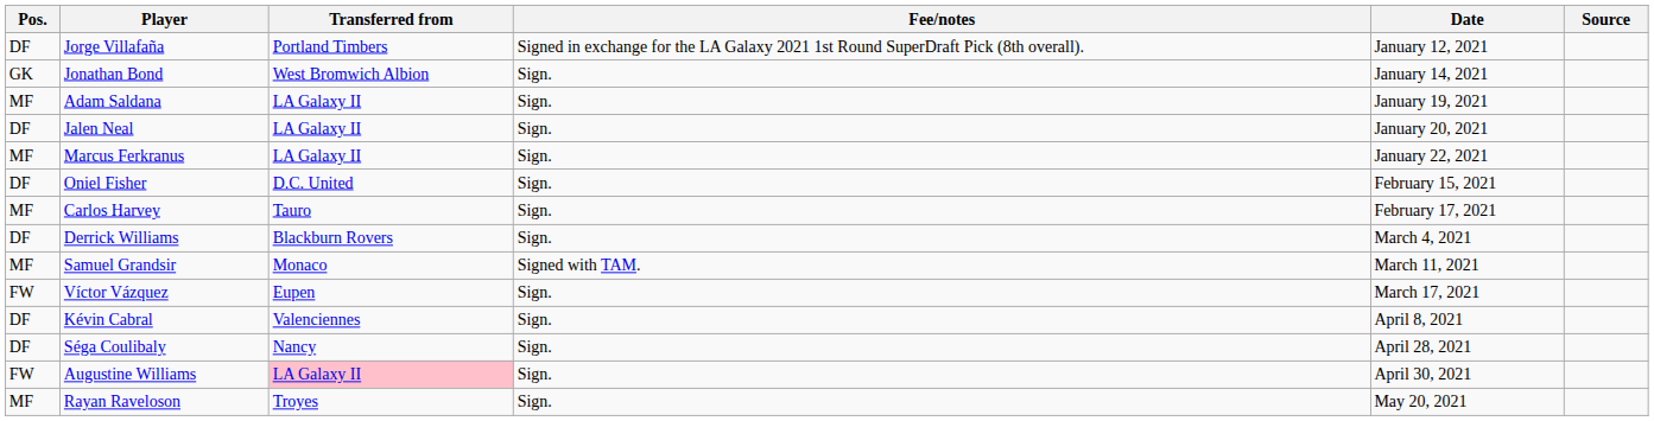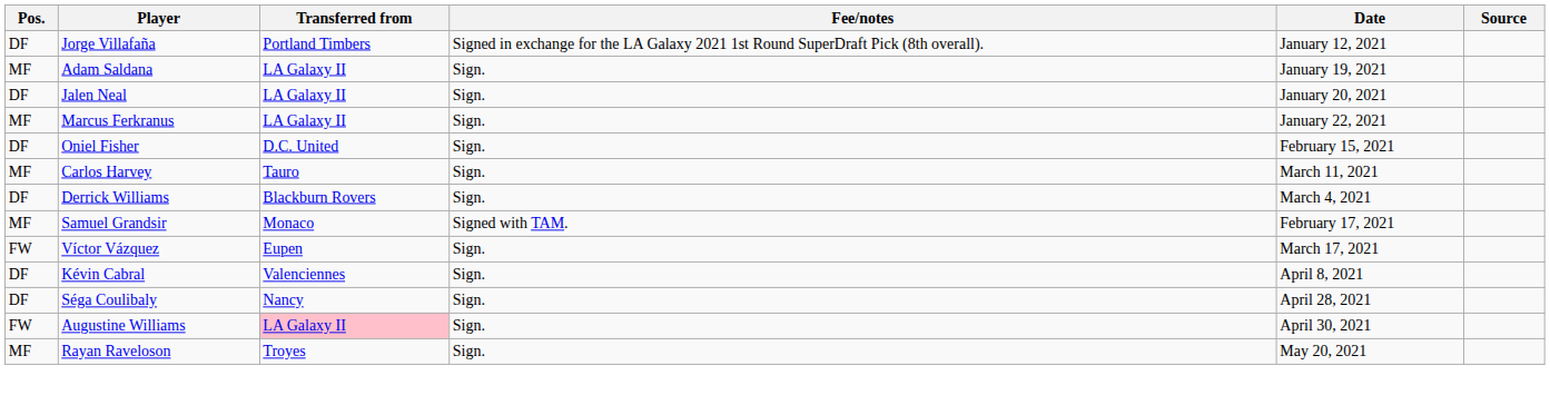- row: GK | Jonathan Bond | West Bromwich Albion | Sign. | January 14, 2021
Carlos Harvey | Date: February 17, 2021 -> March 11, 2021
Samuel Grandsir | Date: March 11, 2021 -> February 17, 2021
